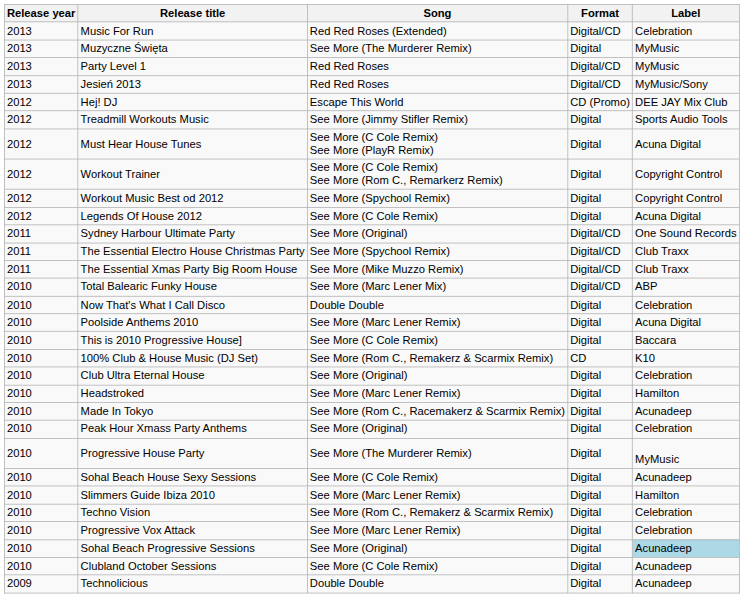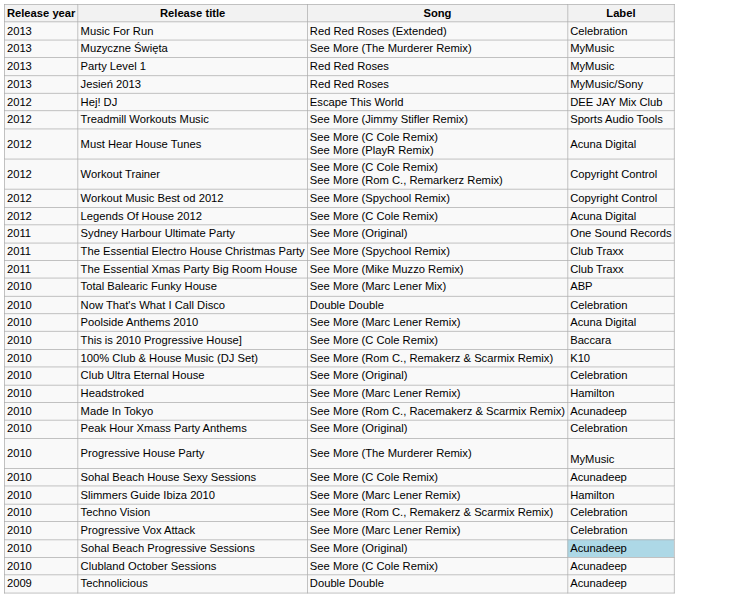- column: Format | Digital/CD | Digital | Digital/CD | Digital/CD | CD (Promo) | Digital | Digital | Digital | Digital | Digital | Digital/CD | Digital/CD | Digital/CD | Digital/CD | Digital | Digital | Digital | CD | Digital | Digital | Digital | Digital | Digital | Digital | Digital | Digital | Digital | Digital | Digital | Digital
